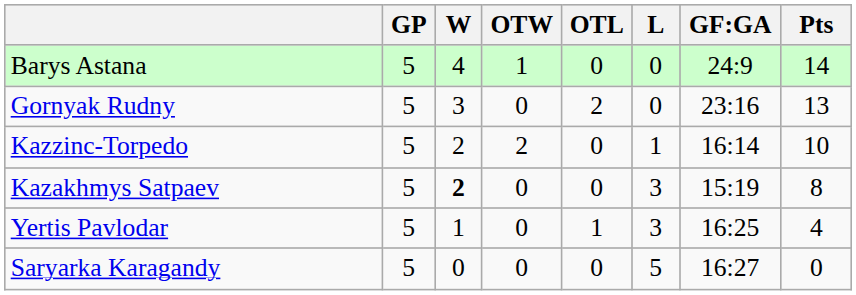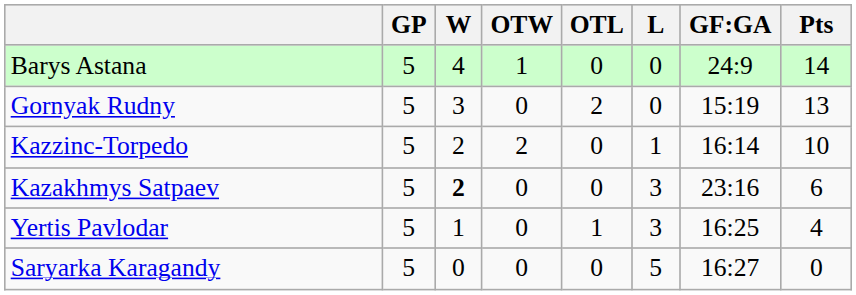Gornyak Rudny | GF:GA: 23:16 -> 15:19
Kazakhmys Satpaev | GF:GA: 15:19 -> 23:16
Kazakhmys Satpaev | Pts: 8 -> 6
